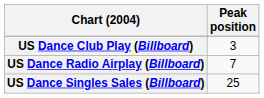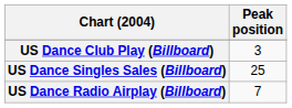rows swapped: US Dance Radio Airplay (Billboard) <-> US Dance Singles Sales (Billboard)
